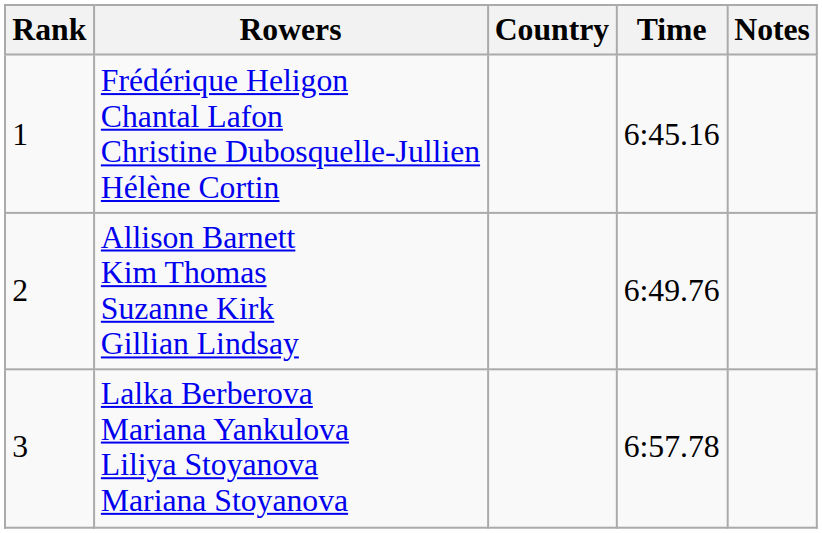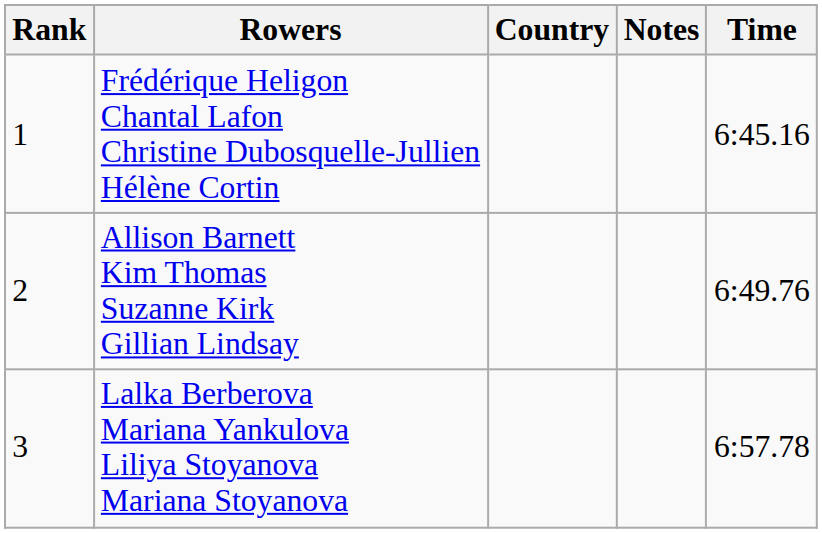columns swapped: Time <-> Notes
